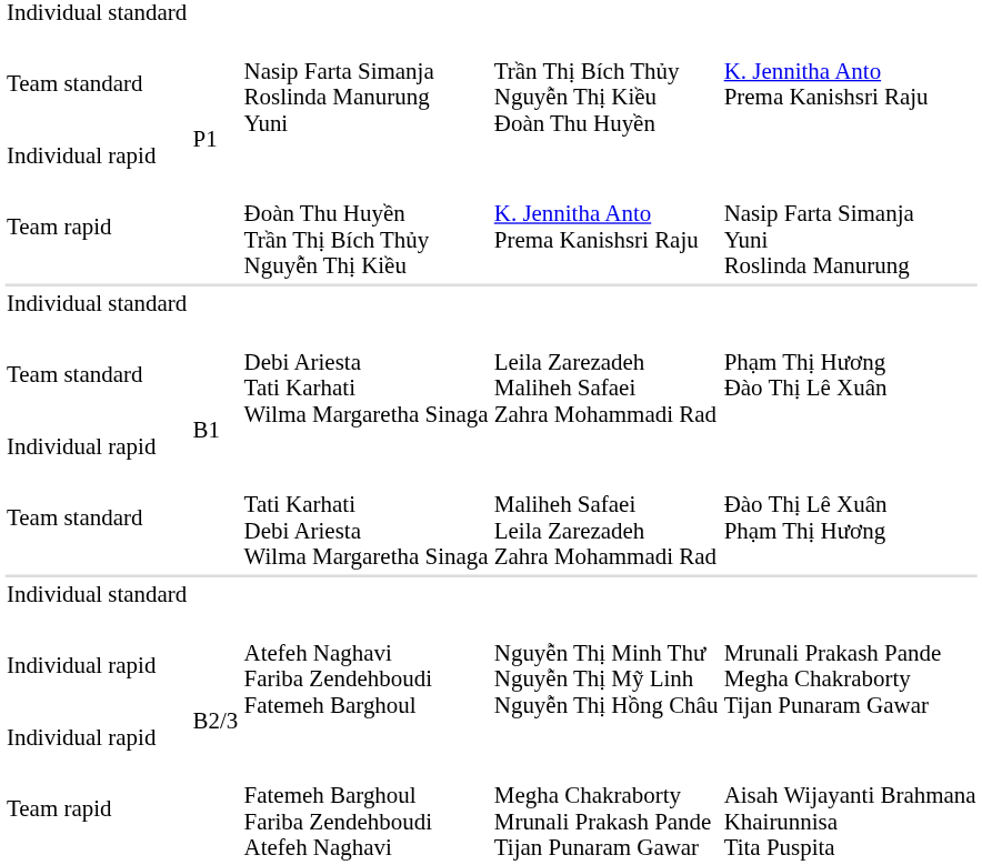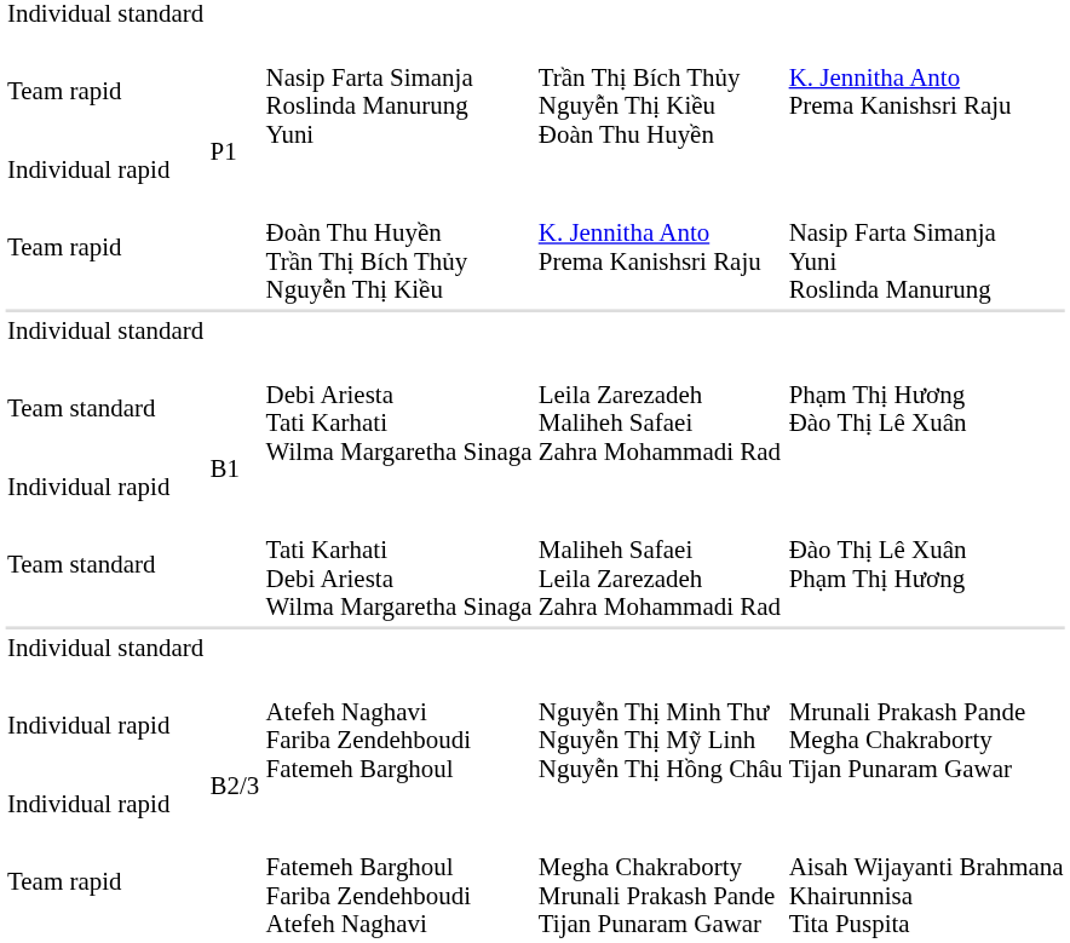Nasip Farta Simanja Roslinda Manurung Yuni | column 1: Team standard -> Team rapid
